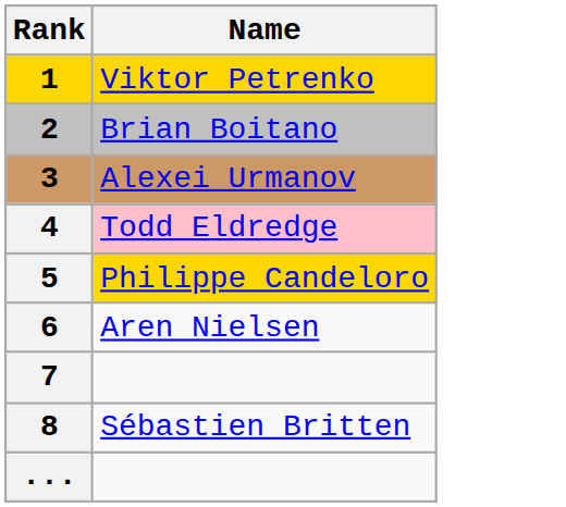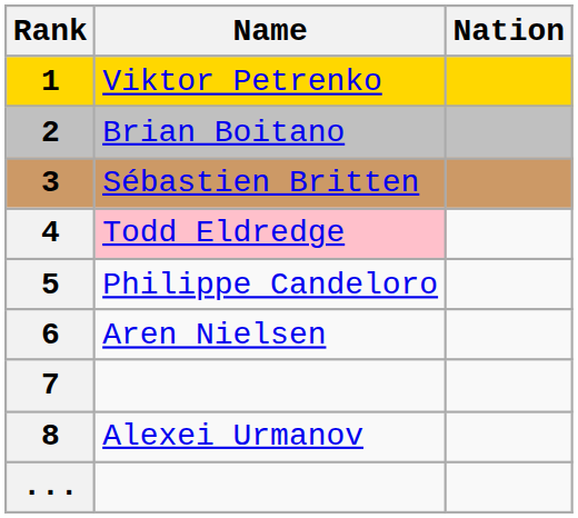+ column: Nation
3 | Name: Alexei Urmanov -> Sébastien Britten
5 | Name: gold background -> no background
8 | Name: Sébastien Britten -> Alexei Urmanov
